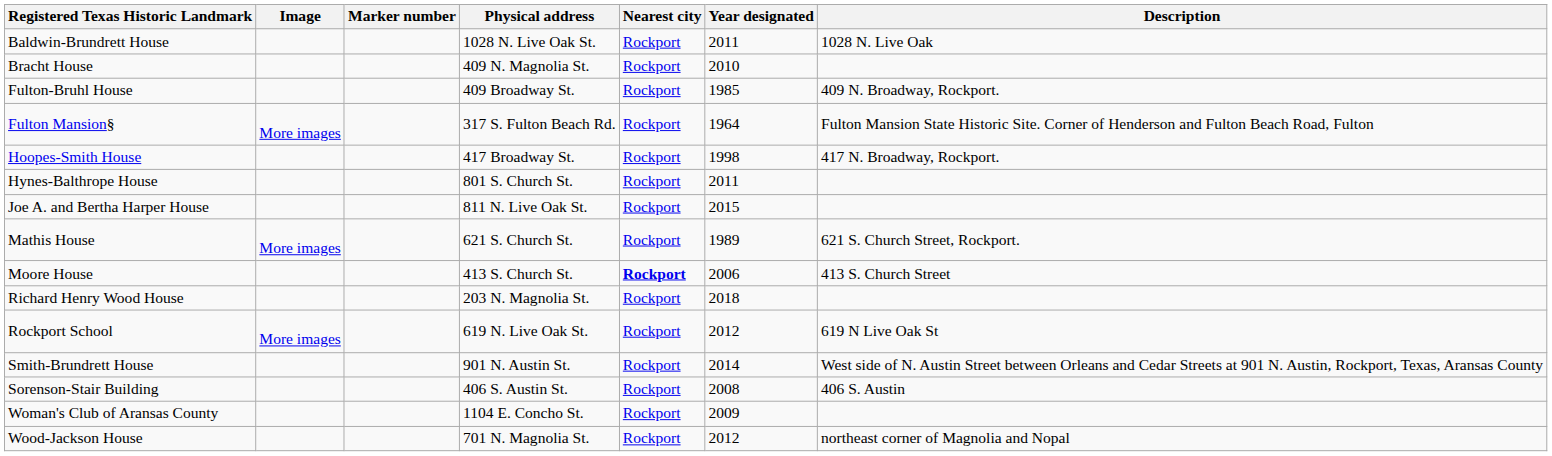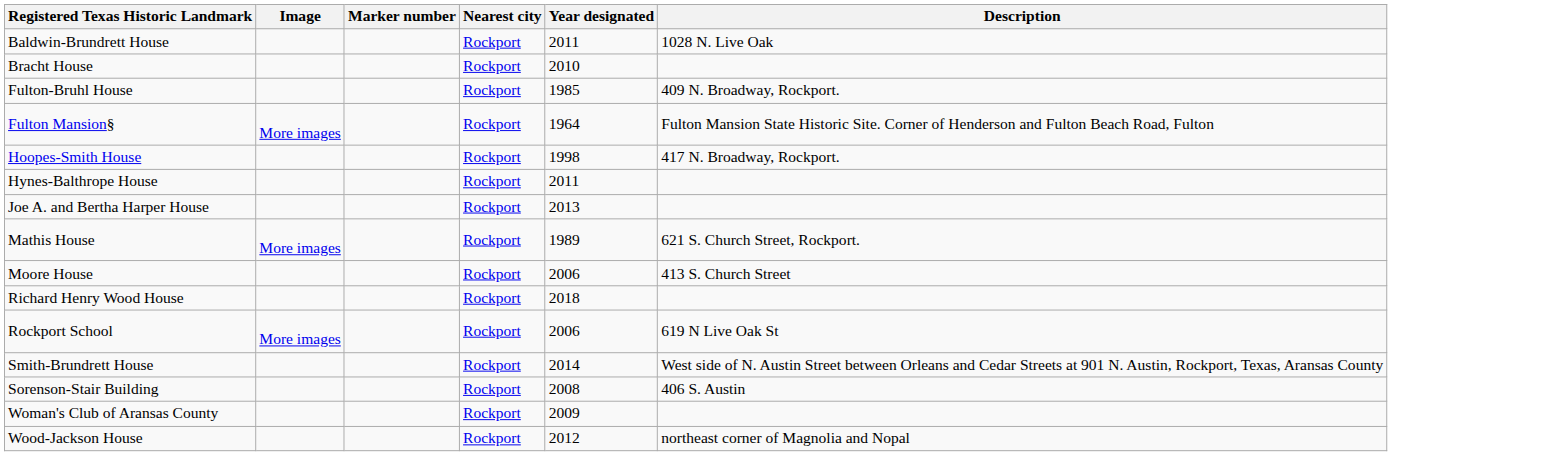- column: Physical address | 1028 N. Live Oak St. | 409 N. Magnolia St. | 409 Broadway St. | 317 S. Fulton Beach Rd. | 417 Broadway St. | 801 S. Church St. | 811 N. Live Oak St. | 621 S. Church St. | 413 S. Church St. | 203 N. Magnolia St. | 619 N. Live Oak St. | 901 N. Austin St. | 406 S. Austin St. | 1104 E. Concho St. | 701 N. Magnolia St.
Joe A. and Bertha Harper House | Year designated: 2015 -> 2013
Moore House | Nearest city: bold -> normal
Rockport School | Year designated: 2012 -> 2006
